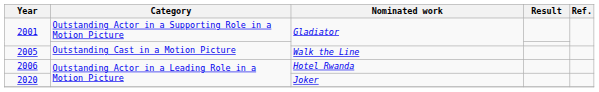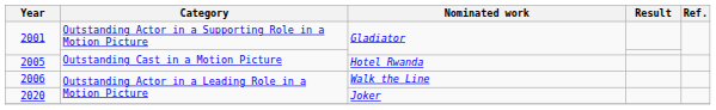2005 | Nominated work: Walk the Line -> Hotel Rwanda
2006 | Nominated work: Hotel Rwanda -> Walk the Line
